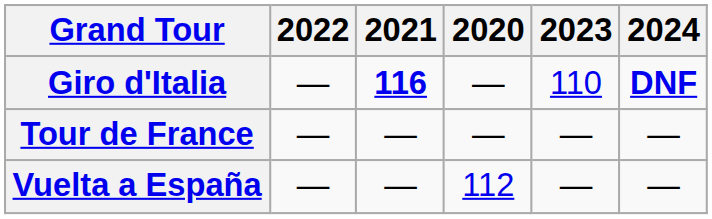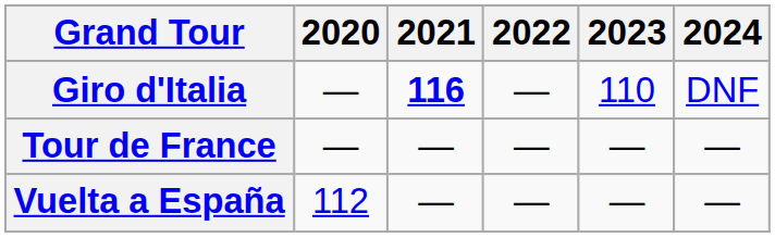columns swapped: 2020 <-> 2022
Giro d'Italia | 2024: bold -> normal
